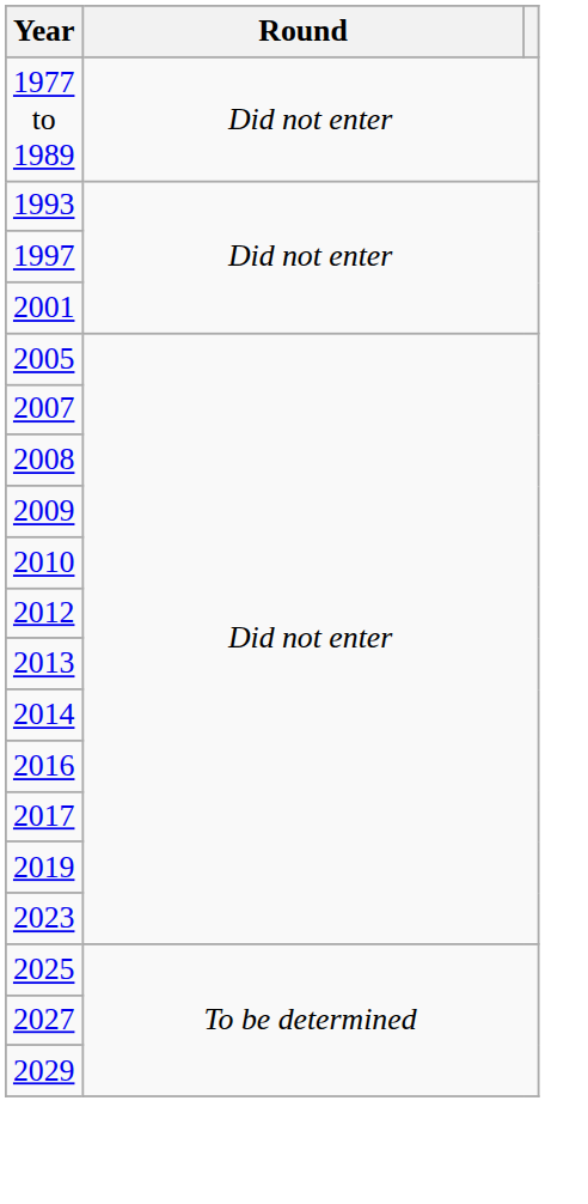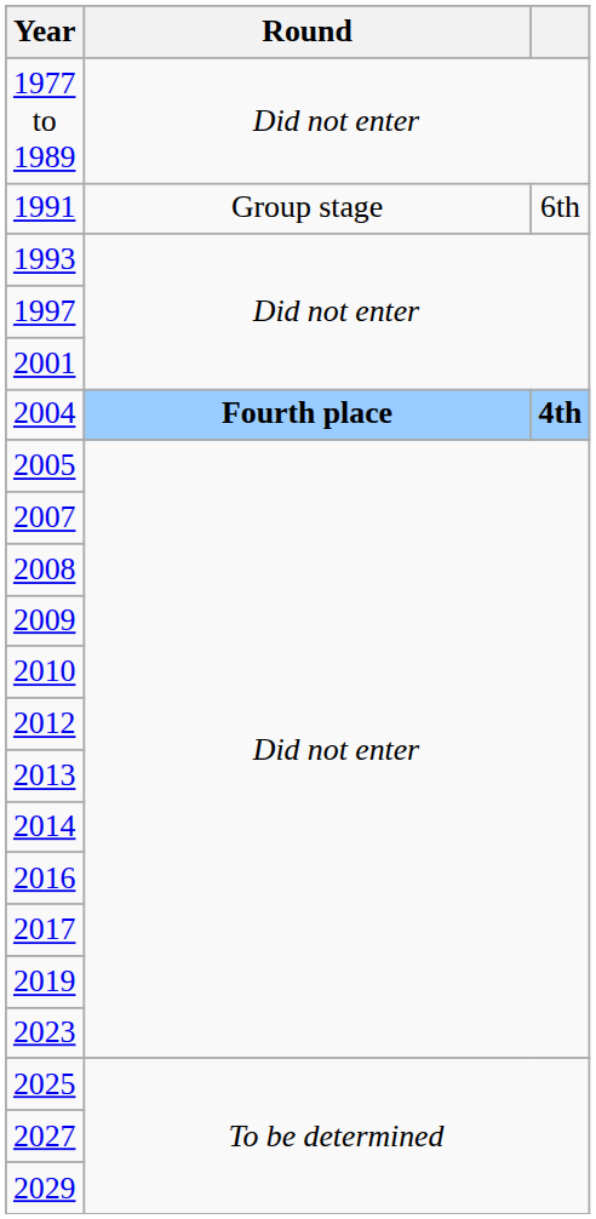+ row: 1991 | Group stage | 6th
+ row: 2004 | Fourth place | 4th
